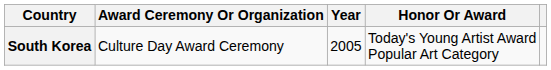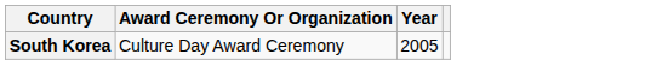- column: Honor Or Award | Today's Young Artist Award Popular Art Category
